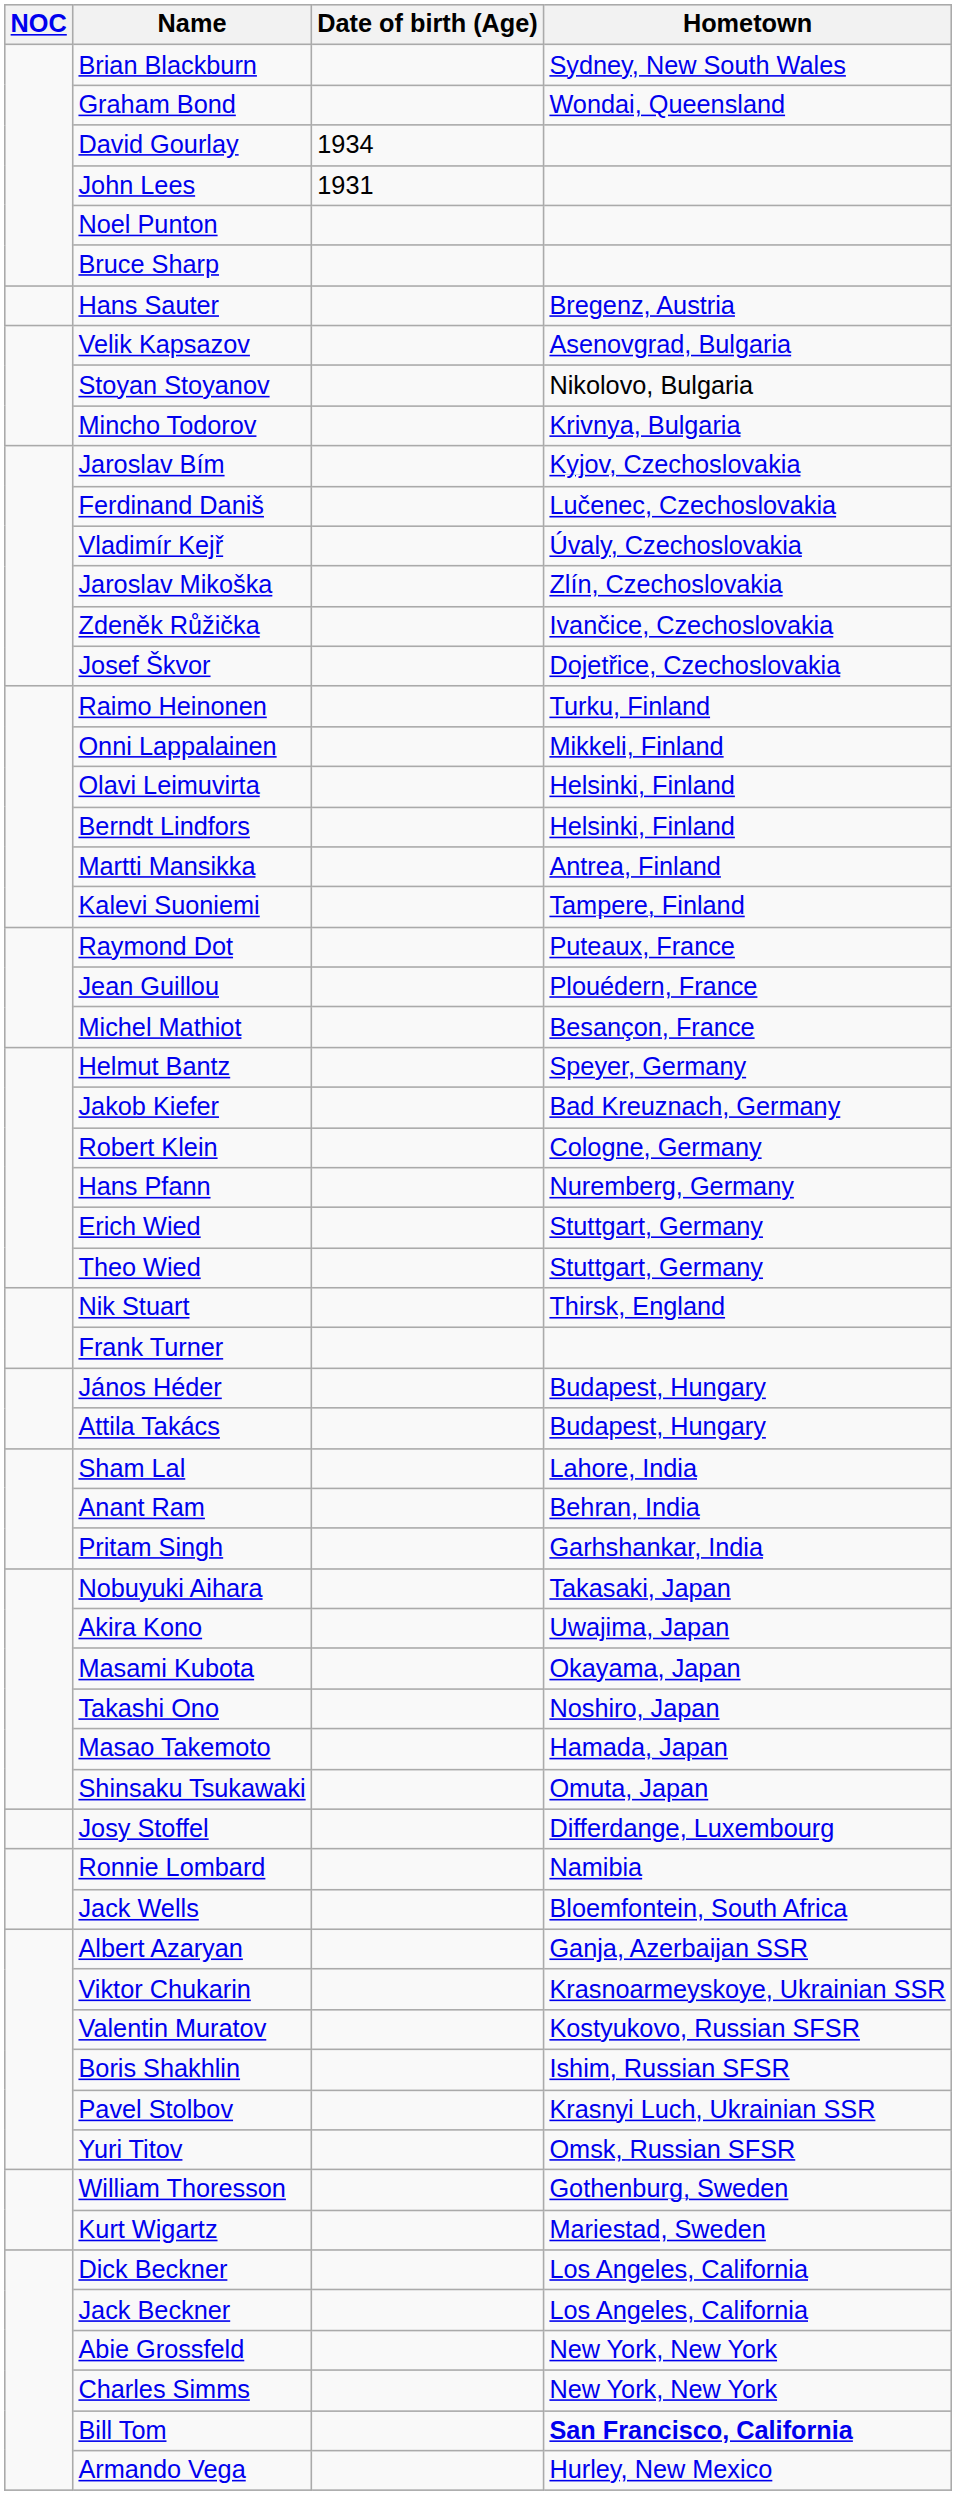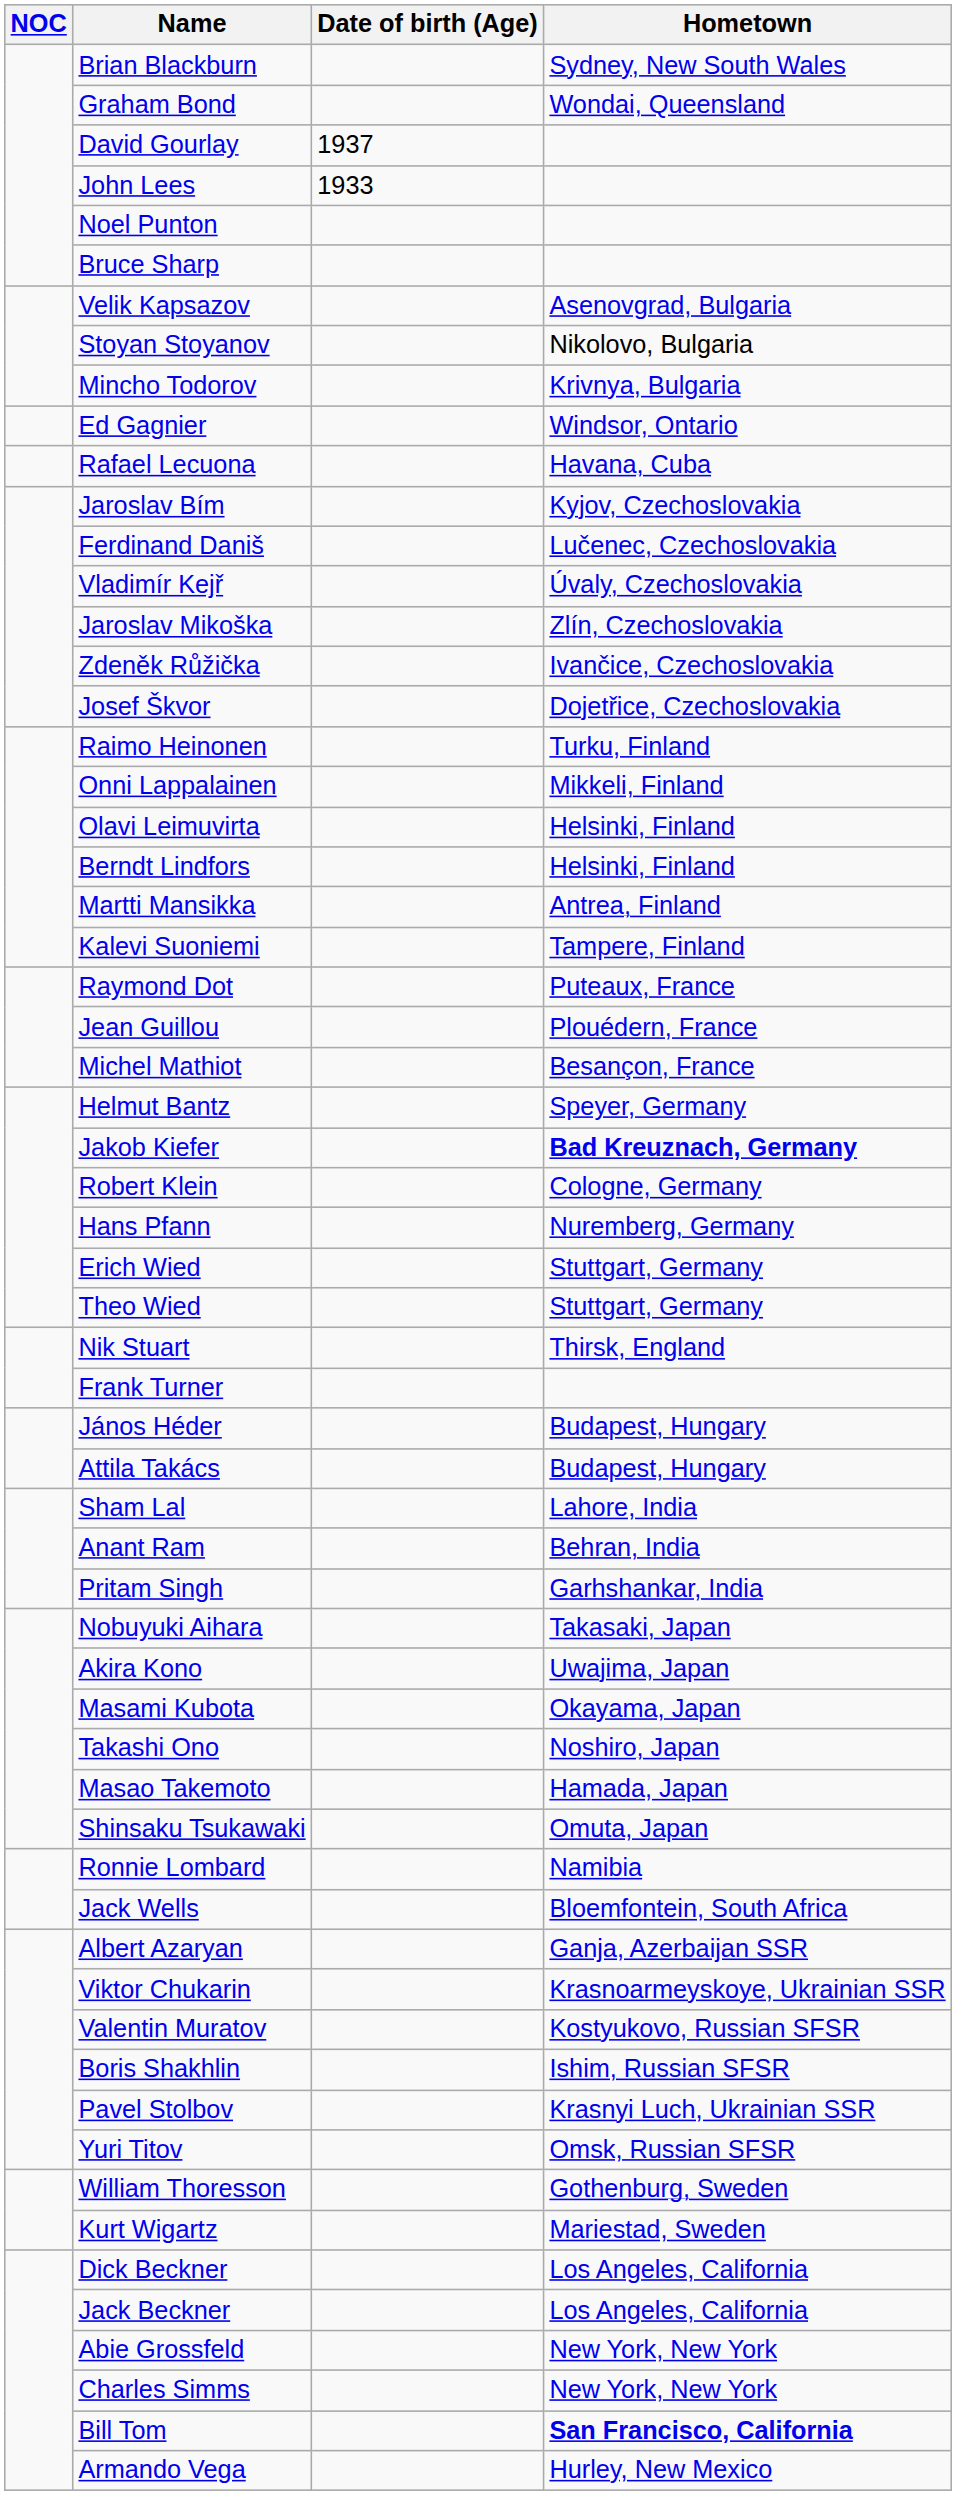David Gourlay | Date of birth (Age): 1934 -> 1937
John Lees | Date of birth (Age): 1931 -> 1933
- row: Hans Sauter | Bregenz, Austria
+ row: Ed Gagnier | Windsor, Ontario
+ row: Rafael Lecuona | Havana, Cuba
Jakob Kiefer | Hometown: normal -> bold
- row: Josy Stoffel | Differdange, Luxembourg
